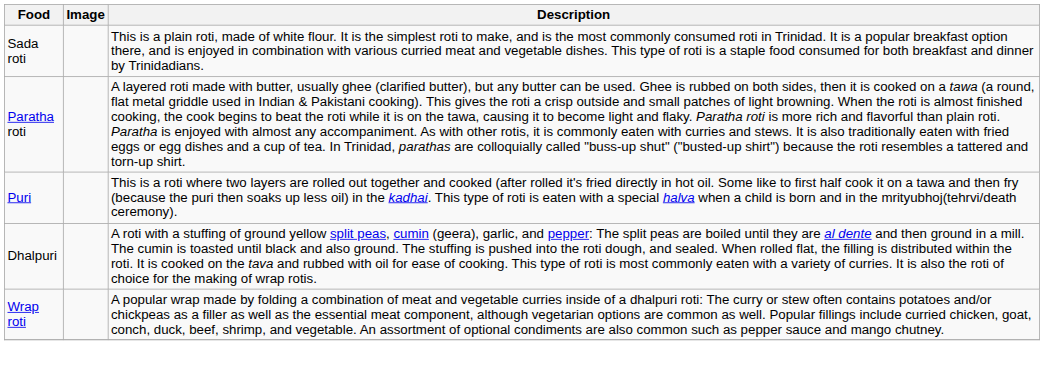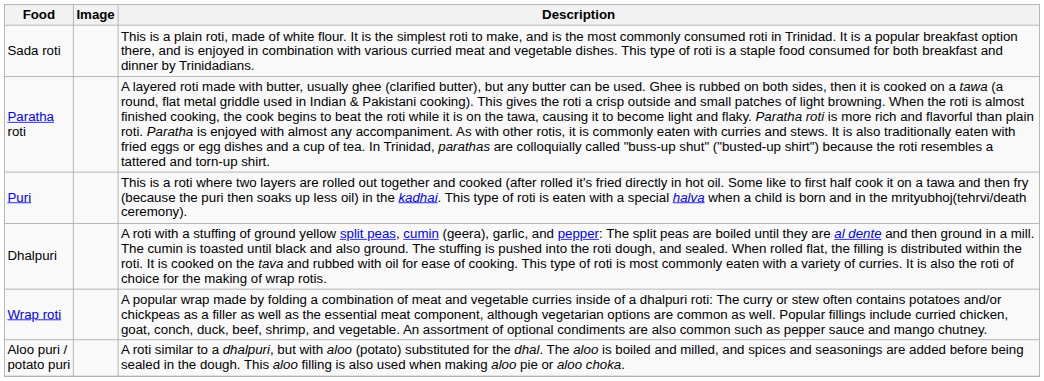+ row: Aloo puri / potato puri | A roti similar to a dhalpuri, but with aloo (potato) substituted for the dhal. The aloo is boiled and milled, and spices and seasonings are added before being sealed in the dough. This aloo filling is also used when making aloo pie or aloo choka.
